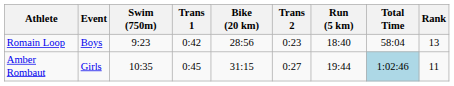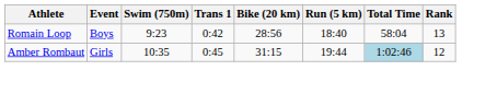- column: Trans 2 | 0:23 | 0:27
Amber Rombaut | Rank: 11 -> 12
